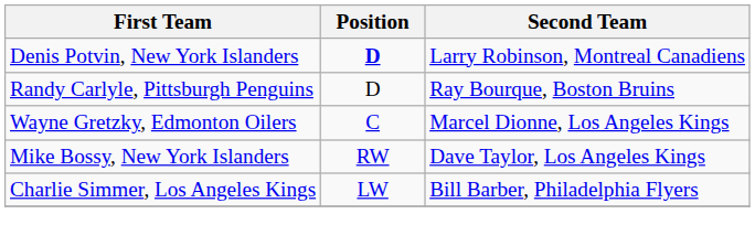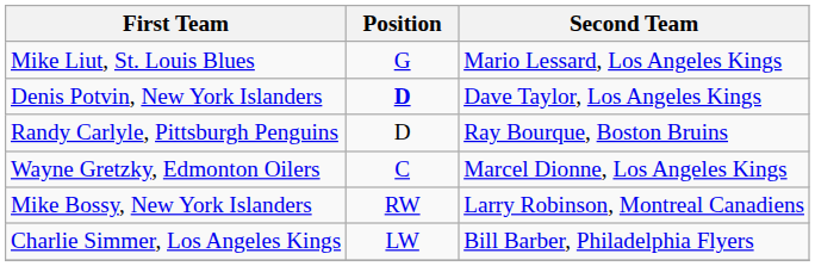+ row: Mike Liut, St. Louis Blues | G | Mario Lessard, Los Angeles Kings
Denis Potvin, New York Islanders | Second Team: Larry Robinson, Montreal Canadiens -> Dave Taylor, Los Angeles Kings
Mike Bossy, New York Islanders | Second Team: Dave Taylor, Los Angeles Kings -> Larry Robinson, Montreal Canadiens
